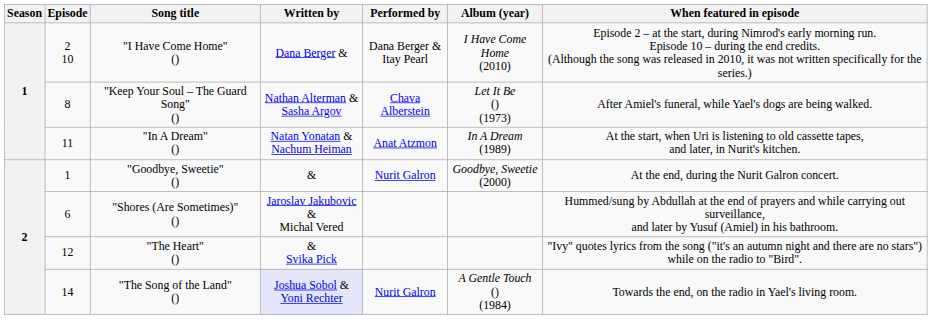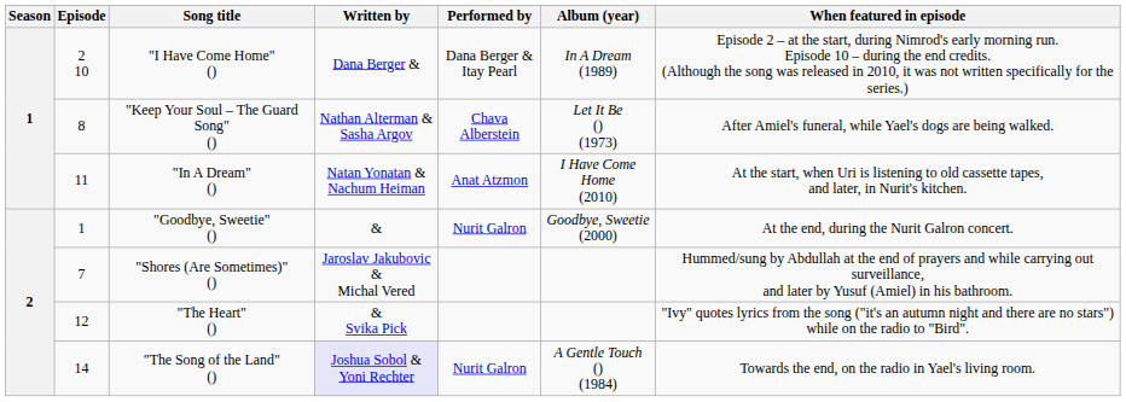"I Have Come Home" () | Album (year): I Have Come Home (2010) -> In A Dream (1989)
"In A Dream" () | Album (year): In A Dream (1989) -> I Have Come Home (2010)
"Shores (Are Sometimes)" () | Episode: 6 -> 7
